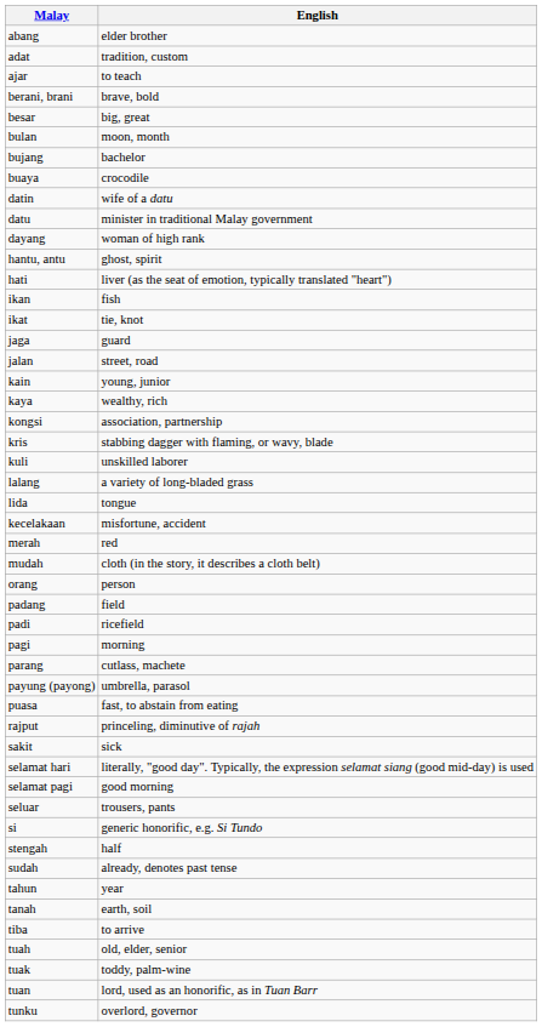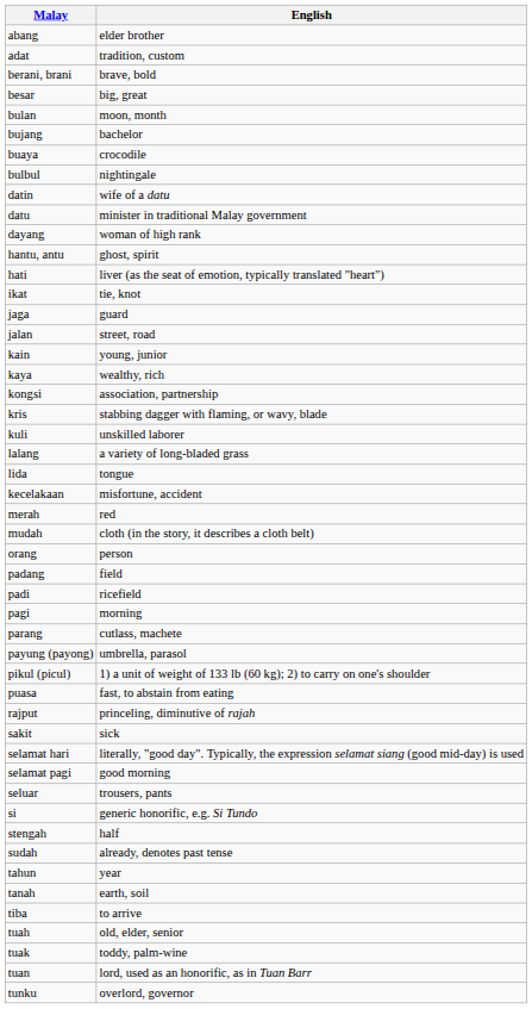- row: ajar | to teach
+ row: bulbul | nightingale
- row: ikan | fish
+ row: pikul (picul) | 1) a unit of weight of 133 lb (60 kg); 2) to carry on one's shoulder
